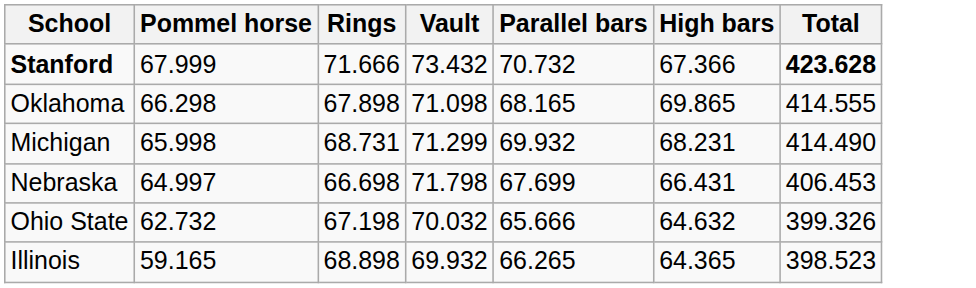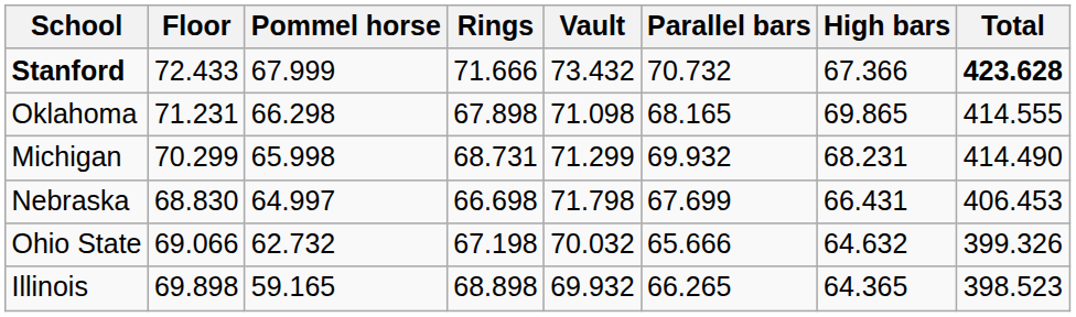+ column: Floor | 72.433 | 71.231 | 70.299 | 68.830 | 69.066 | 69.898
